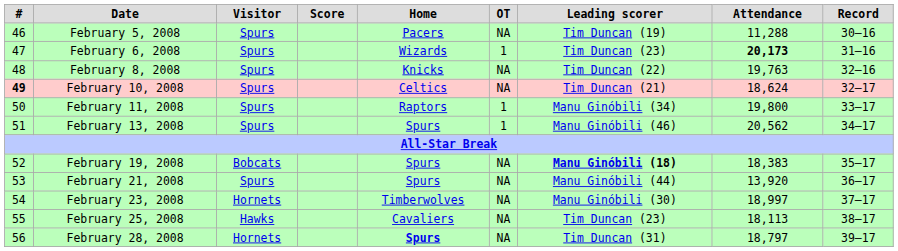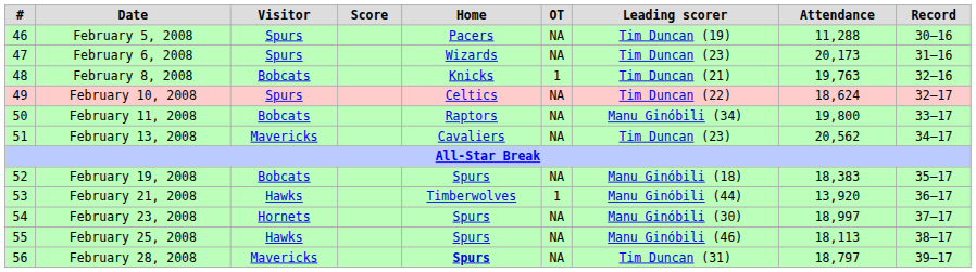February 6, 2008 | OT: 1 -> NA
February 6, 2008 | Attendance: bold -> normal
February 8, 2008 | Visitor: Spurs -> Bobcats
February 8, 2008 | OT: NA -> 1
February 8, 2008 | Leading scorer: Tim Duncan (22) -> Tim Duncan (21)
February 10, 2008 | #: bold -> normal
February 10, 2008 | Leading scorer: Tim Duncan (21) -> Tim Duncan (22)
February 11, 2008 | Visitor: Spurs -> Bobcats
February 11, 2008 | OT: 1 -> NA
February 13, 2008 | Visitor: Spurs -> Mavericks
February 13, 2008 | Home: Spurs -> Cavaliers
February 13, 2008 | OT: 1 -> NA
February 13, 2008 | Leading scorer: Manu Ginóbili (46) -> Tim Duncan (23)
February 19, 2008 | Leading scorer: bold -> normal
February 21, 2008 | Visitor: Spurs -> Hawks
February 21, 2008 | Home: Spurs -> Timberwolves
February 21, 2008 | OT: NA -> 1
February 23, 2008 | Home: Timberwolves -> Spurs
February 25, 2008 | Home: Cavaliers -> Spurs
February 25, 2008 | Leading scorer: Tim Duncan (23) -> Manu Ginóbili (46)
February 28, 2008 | Visitor: Hornets -> Mavericks
